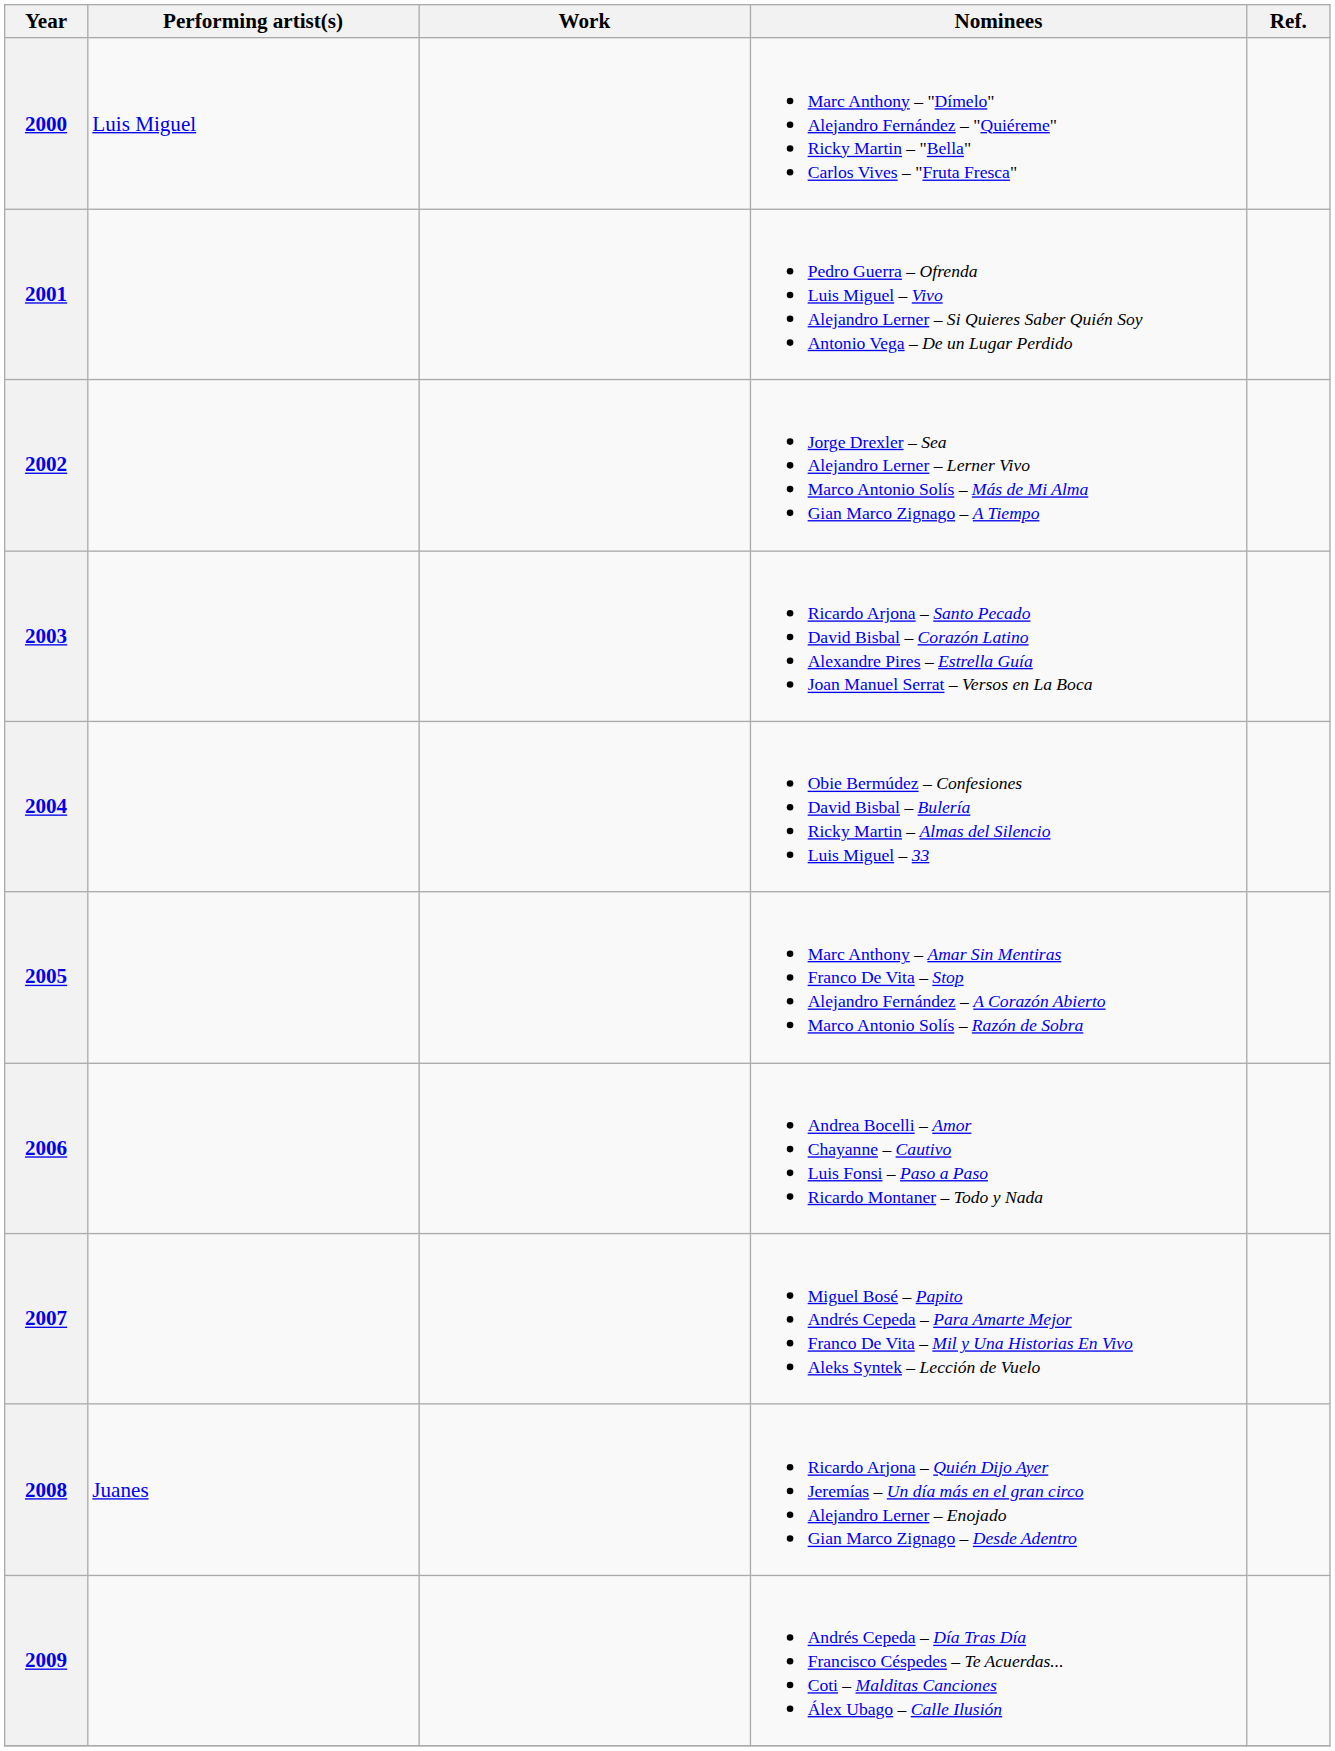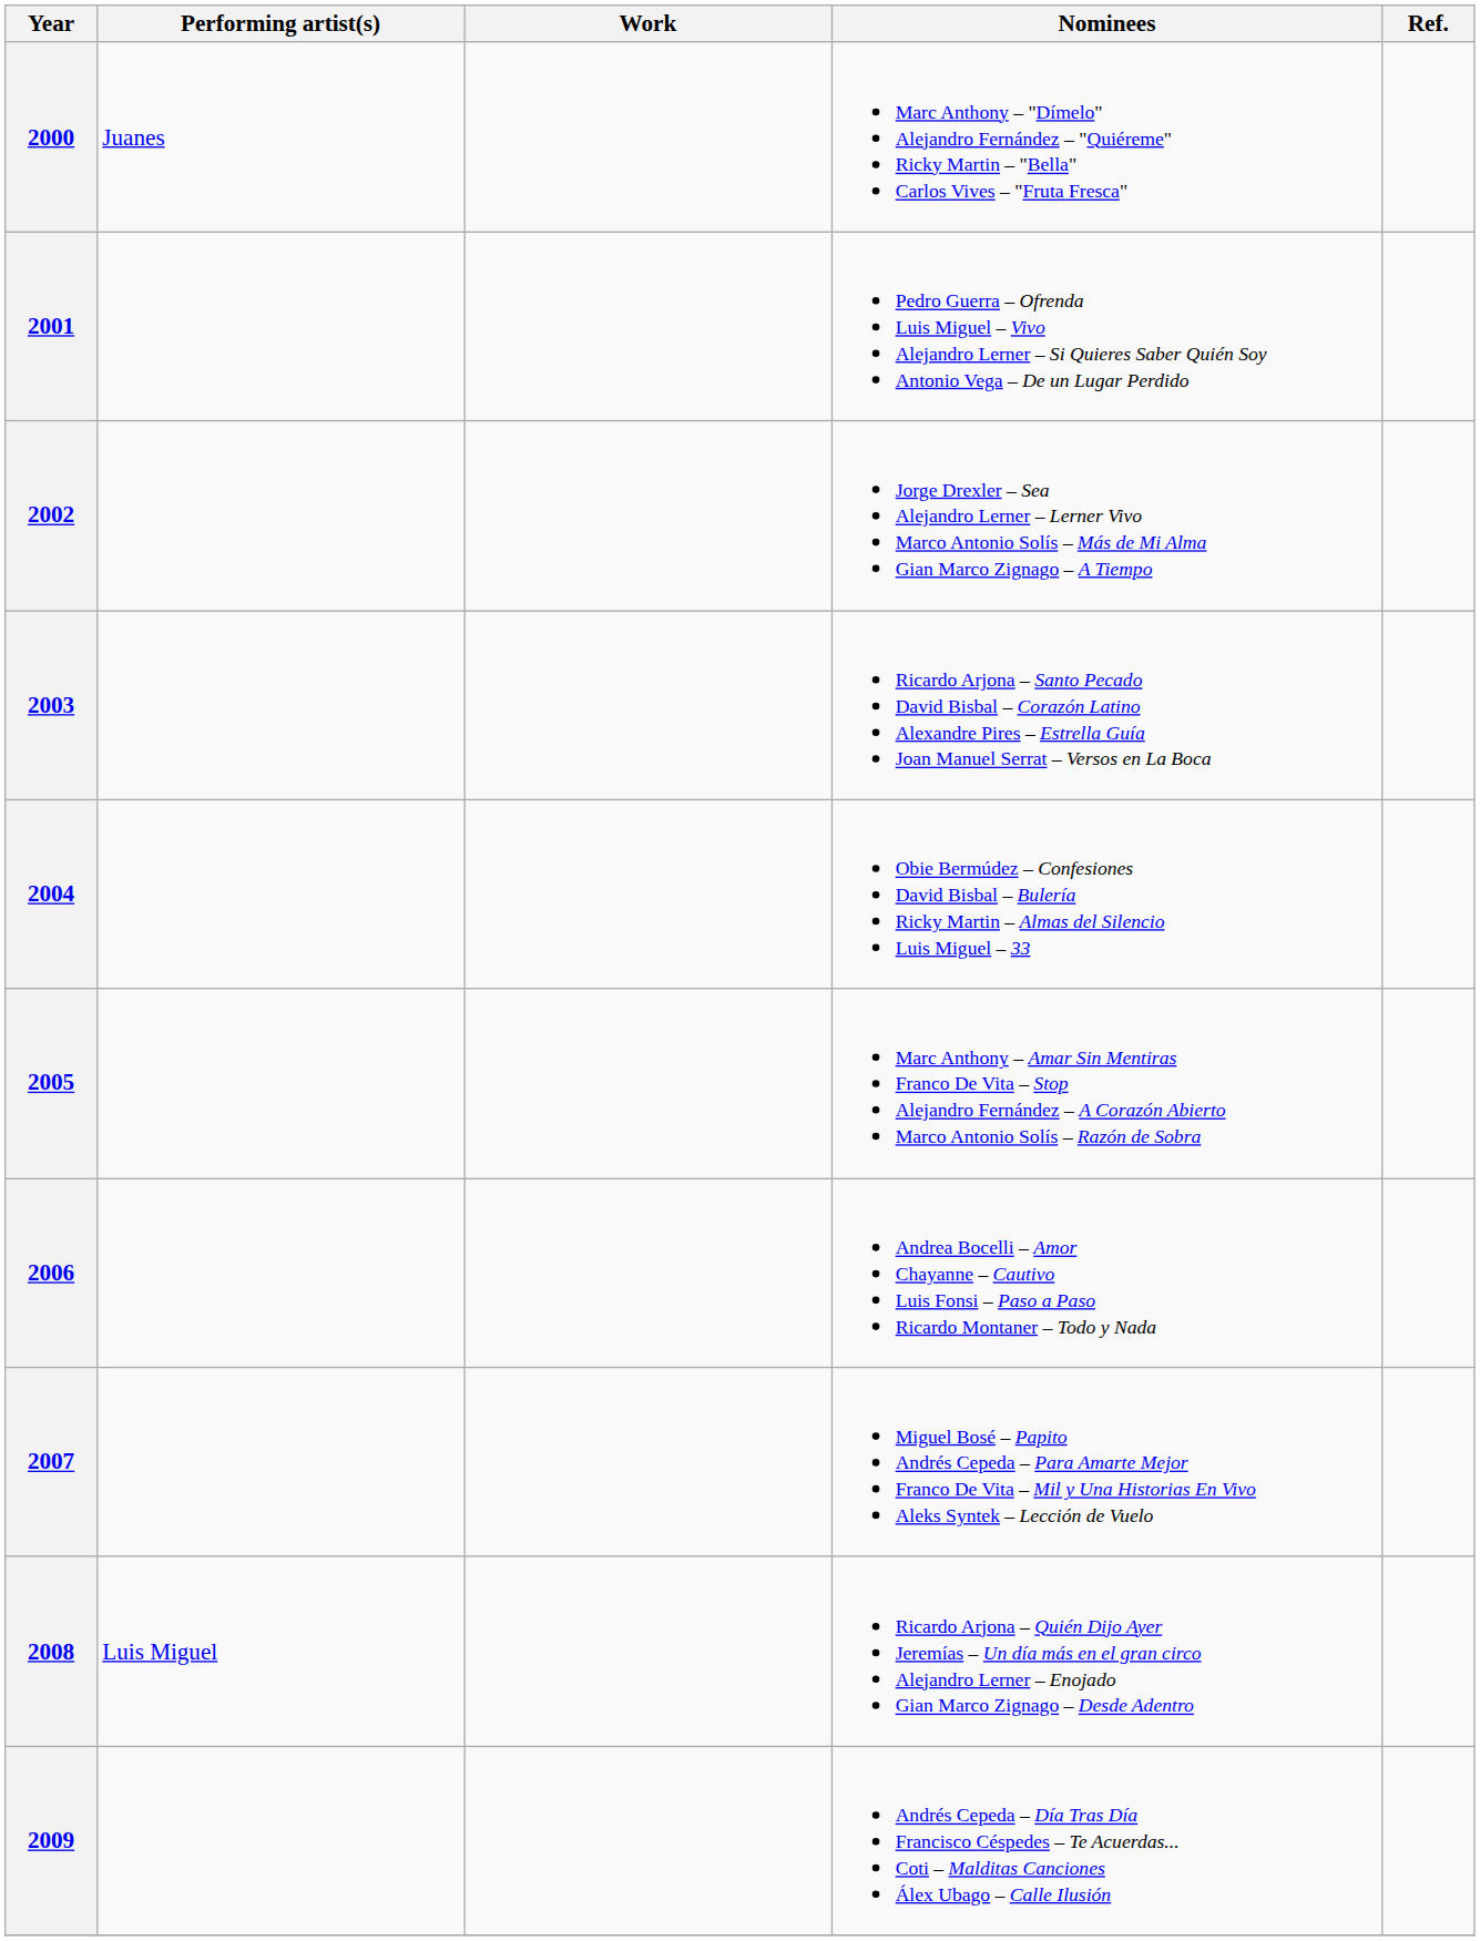2000 | Performing artist(s): Luis Miguel -> Juanes
2008 | Performing artist(s): Juanes -> Luis Miguel
